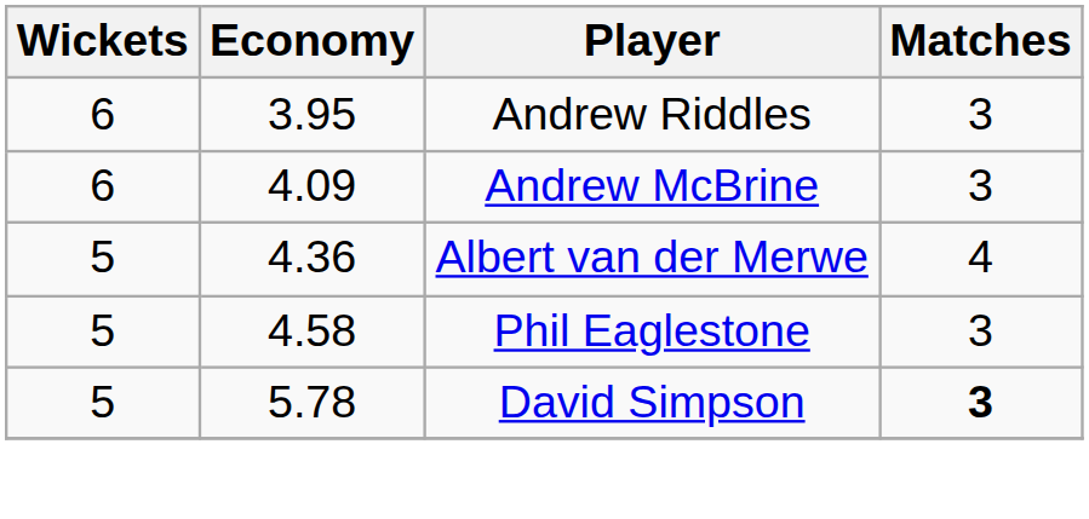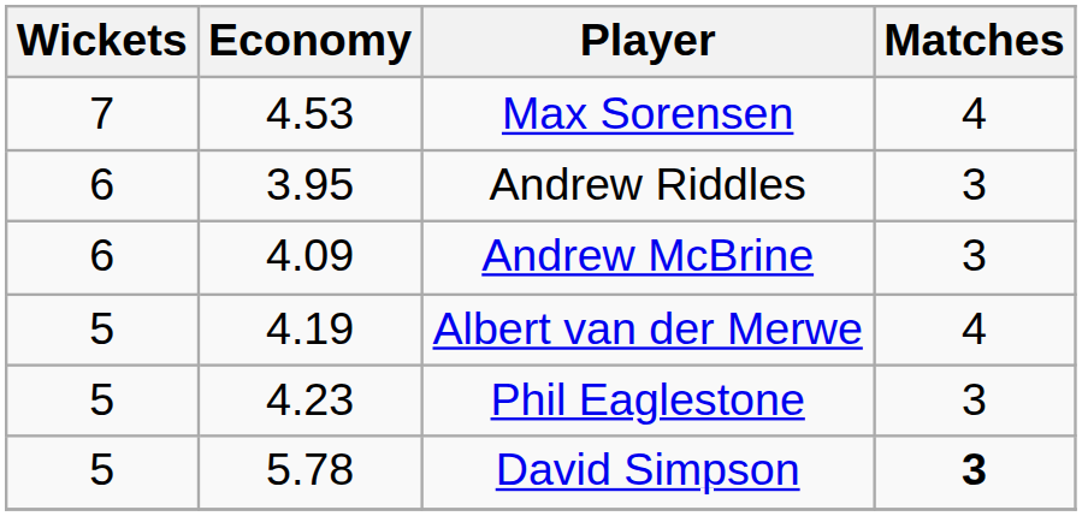+ row: 7 | 4.53 | Max Sorensen | 4
Albert van der Merwe | Economy: 4.36 -> 4.19
Phil Eaglestone | Economy: 4.58 -> 4.23
